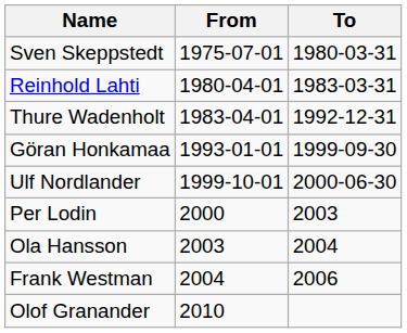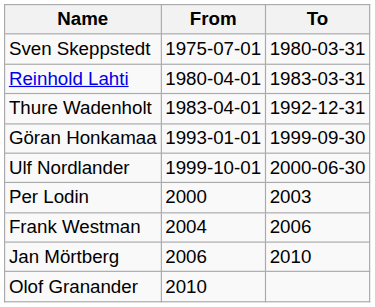- row: Ola Hansson | 2003 | 2004
+ row: Jan Mörtberg | 2006 | 2010
